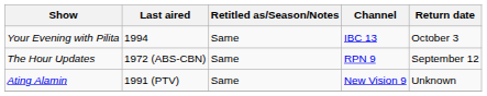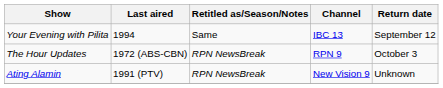Your Evening with Pilita | Return date: October 3 -> September 12
The Hour Updates | Retitled as/Season/Notes: Same -> RPN NewsBreak
The Hour Updates | Return date: September 12 -> October 3
Ating Alamin | Retitled as/Season/Notes: Same -> RPN NewsBreak
